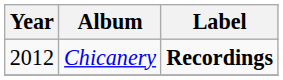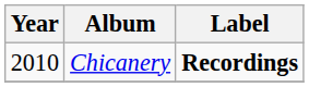Chicanery | Year: 2012 -> 2010
